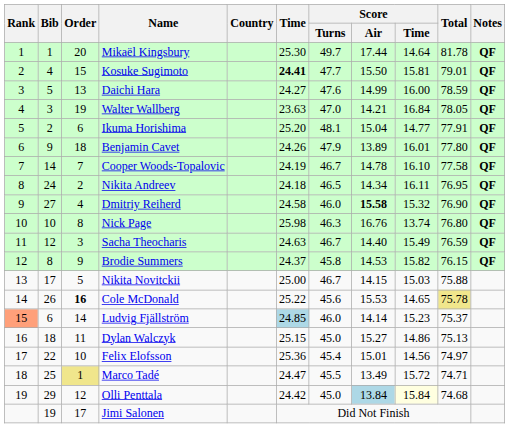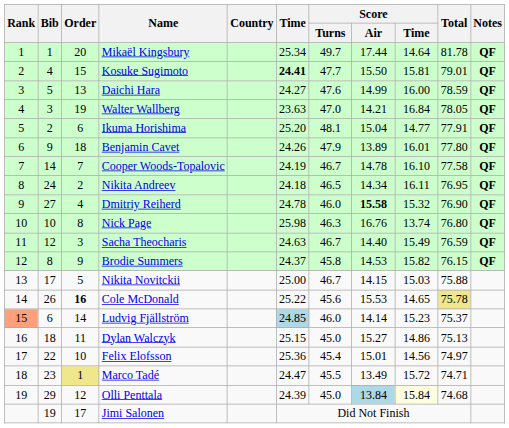Mikaël Kingsbury | Time: 25.30 -> 25.34
Dmitriy Reiherd | Time: 24.58 -> 24.78
Marco Tadé | Bib: 25 -> 23
Olli Penttala | Time: 24.42 -> 24.39
